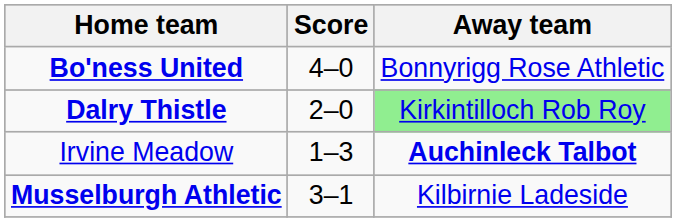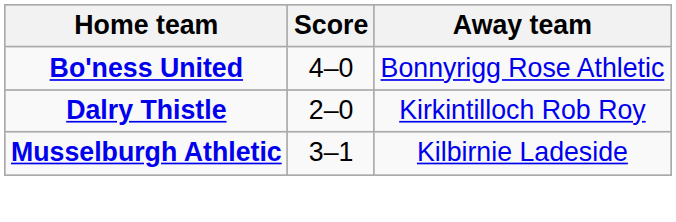Dalry Thistle | Away team: lightgreen background -> no background
- row: Irvine Meadow | 1–3 | Auchinleck Talbot
